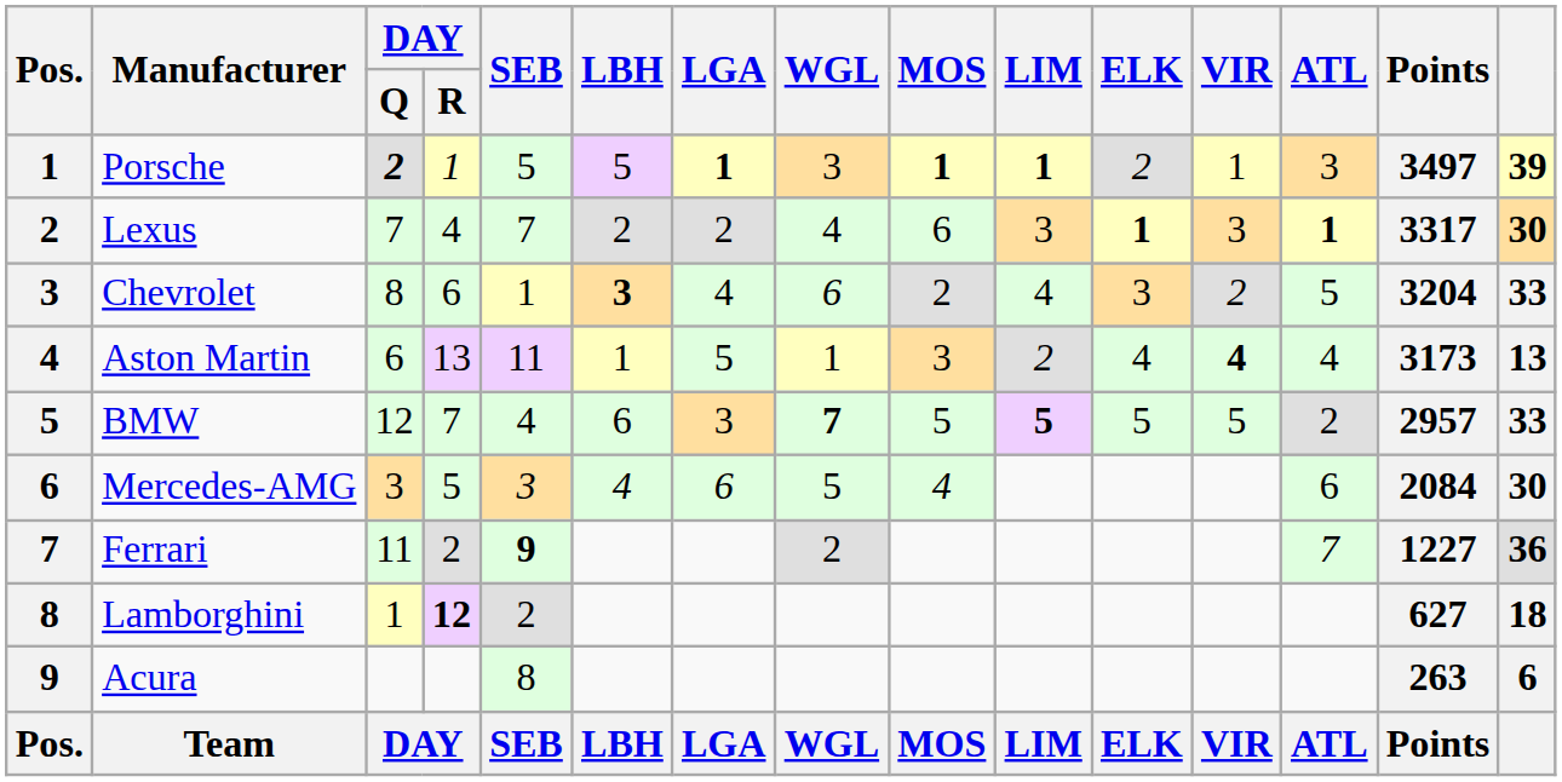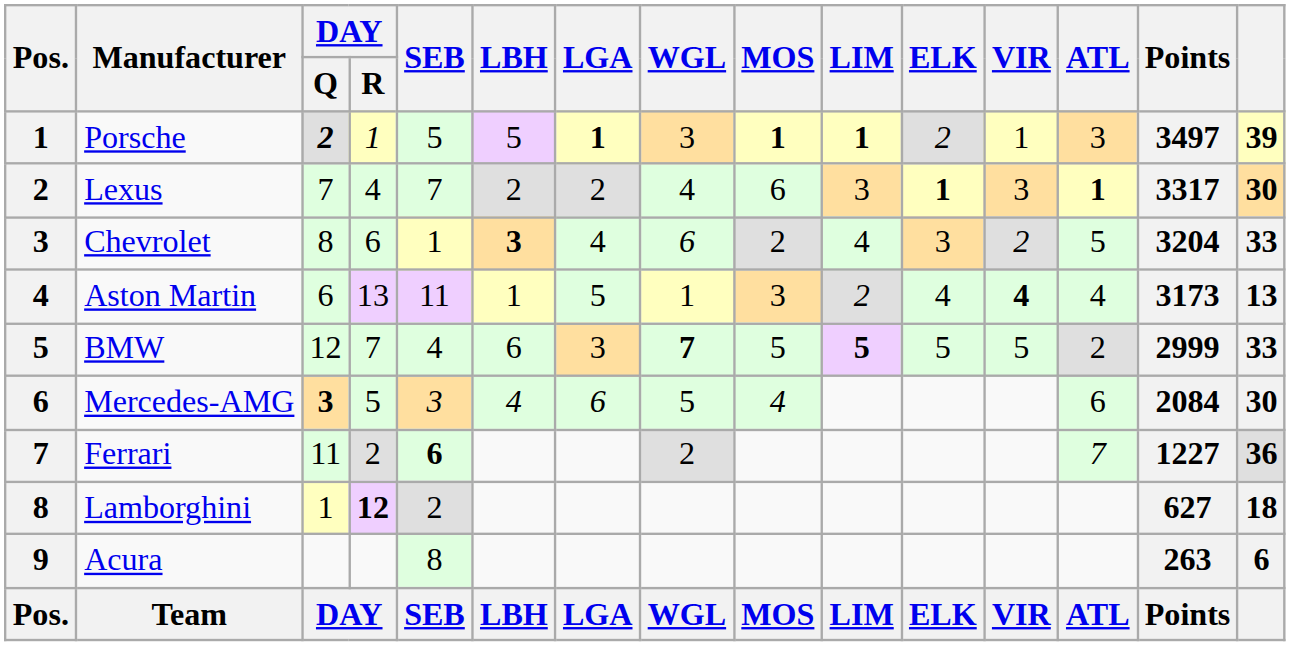BMW | Points: 2957 -> 2999
Mercedes-AMG | DAY / Q: normal -> bold
Ferrari | SEB: 9 -> 6
